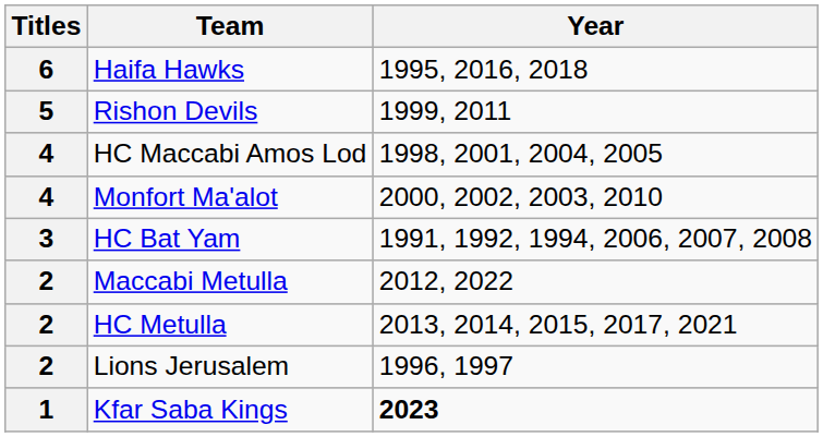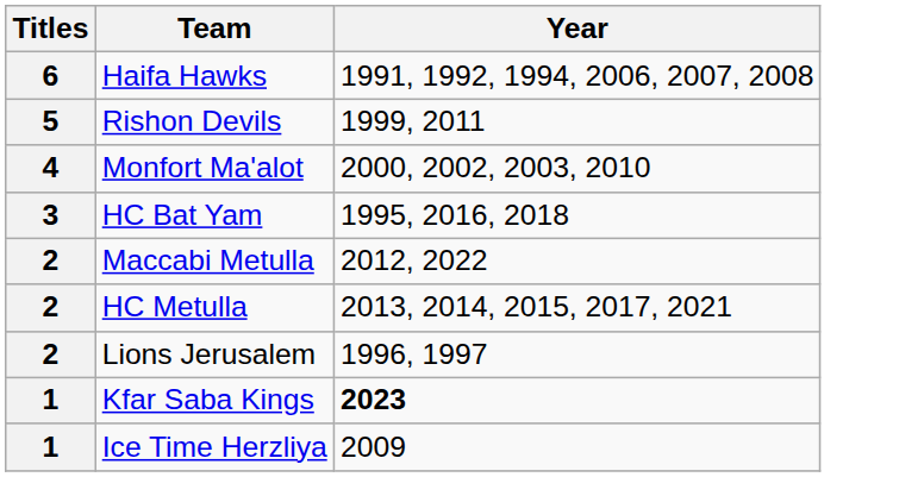Haifa Hawks | Year: 1995, 2016, 2018 -> 1991, 1992, 1994, 2006, 2007, 2008
- row: 4 | HC Maccabi Amos Lod | 1998, 2001, 2004, 2005
HC Bat Yam | Year: 1991, 1992, 1994, 2006, 2007, 2008 -> 1995, 2016, 2018
+ row: 1 | Ice Time Herzliya | 2009
